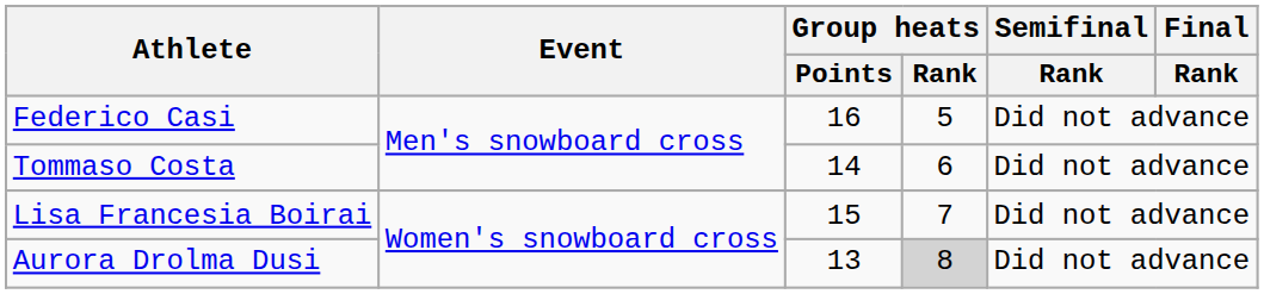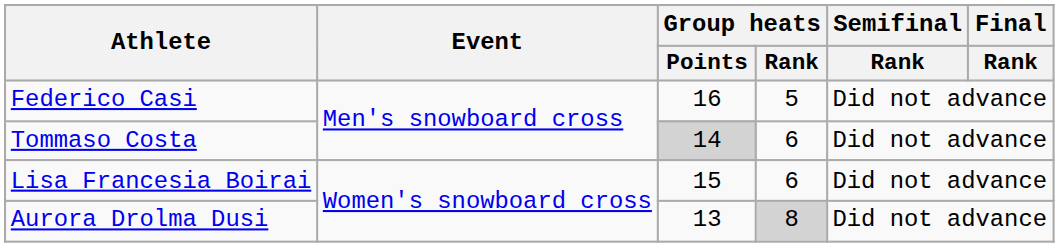Tommaso Costa | Group heats / Points: no background -> lightgrey background
Lisa Francesia Boirai | Group heats / Rank: 7 -> 6
